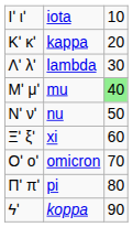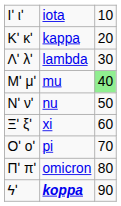Οʹ οʹ | column 2: omicron -> pi
Πʹ πʹ | column 2: pi -> omicron
ϟʹ | column 2: normal -> bold
